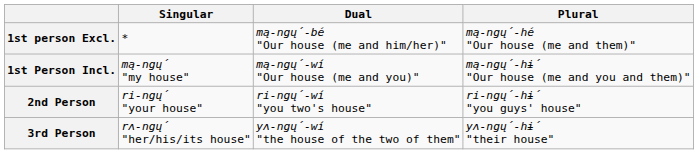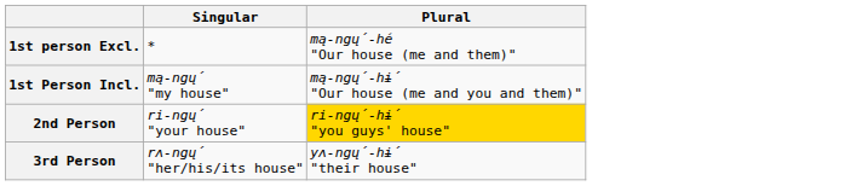- column: Dual | mą-ngų´-bé "Our house (me and him/her)" | mą-ngų´-wí "Our house (me and you)" | ri-ngų´-wí "you two's house" | yʌ-ngų´-wí "the house of the two of them"
2nd Person | Plural: no background -> gold background
